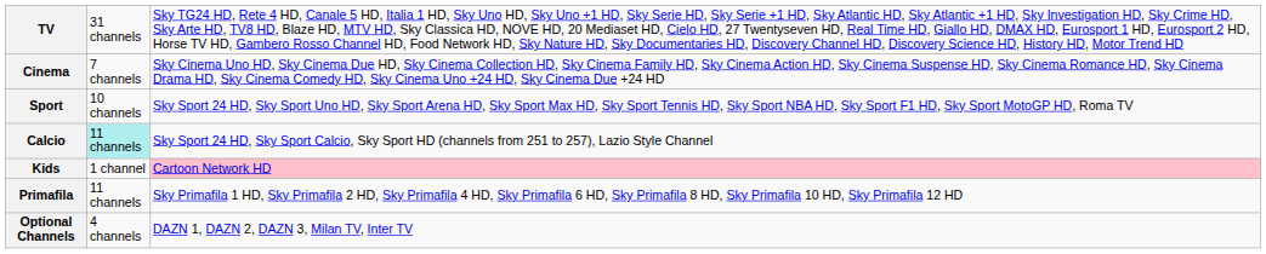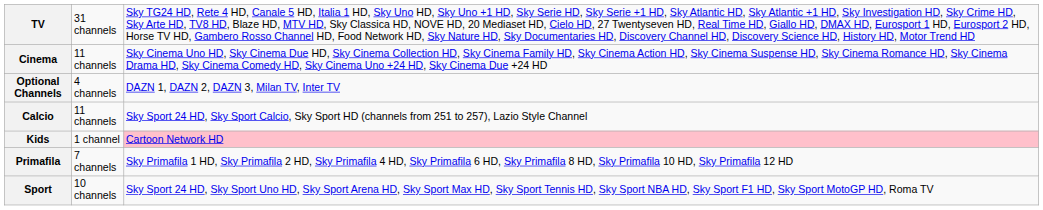Cinema | column 2: 7 channels -> 11 channels
rows swapped: Sport <-> Optional Channels
Calcio | column 2: paleturquoise background -> no background
Primafila | column 2: 11 channels -> 7 channels
